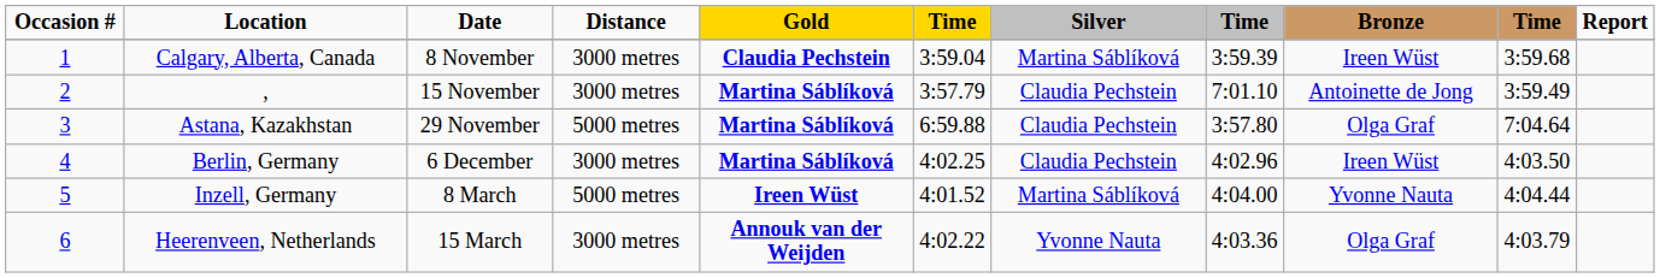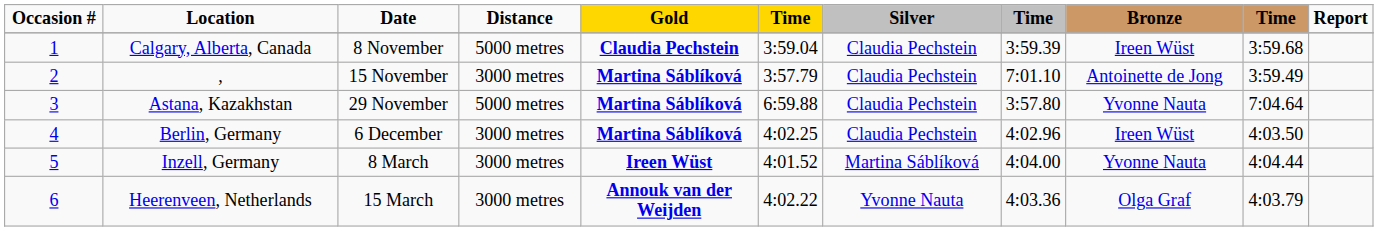Calgary, Alberta, Canada | Distance: 3000 metres -> 5000 metres
Calgary, Alberta, Canada | Silver: Martina Sáblíková -> Claudia Pechstein
Astana, Kazakhstan | Bronze: Olga Graf -> Yvonne Nauta
Inzell, Germany | Distance: 5000 metres -> 3000 metres
